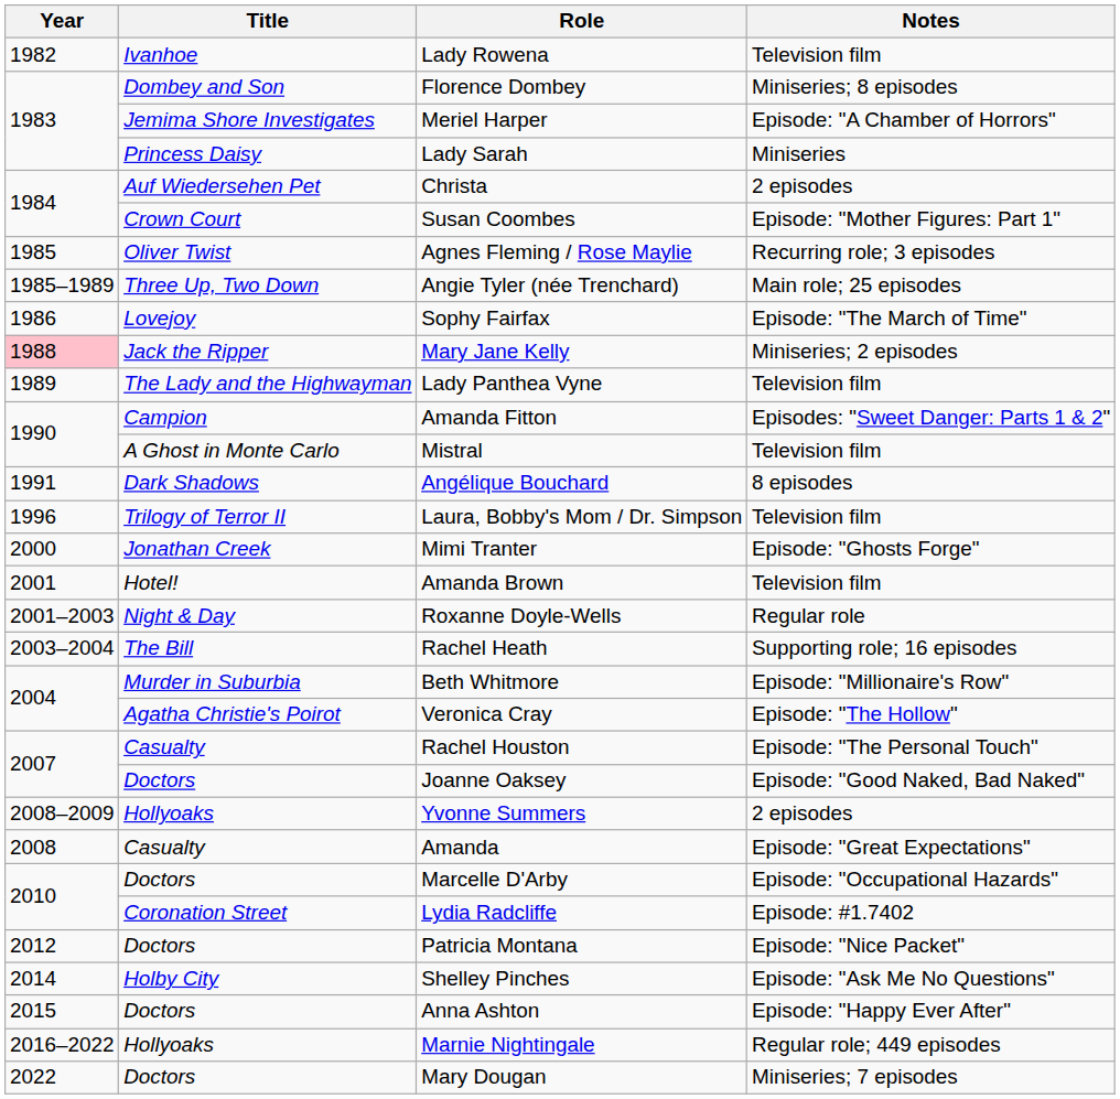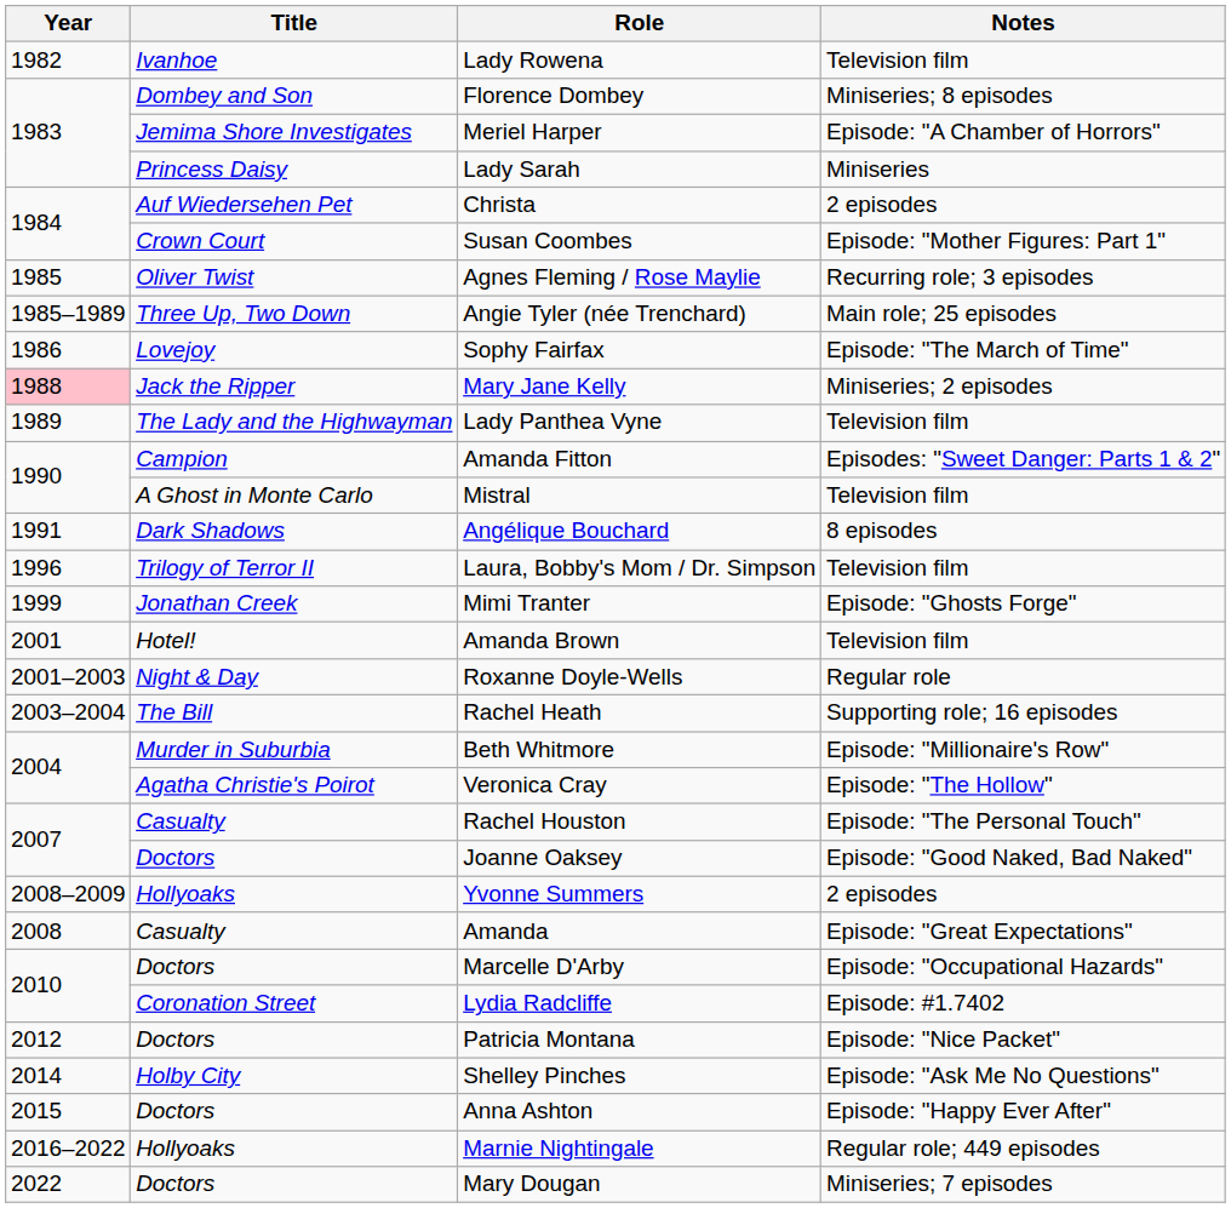Mimi Tranter | Year: 2000 -> 1999
